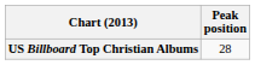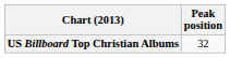US Billboard Top Christian Albums | Peak position: 28 -> 32
